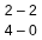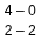rows swapped: 2 – 2 <-> 4 – 0
